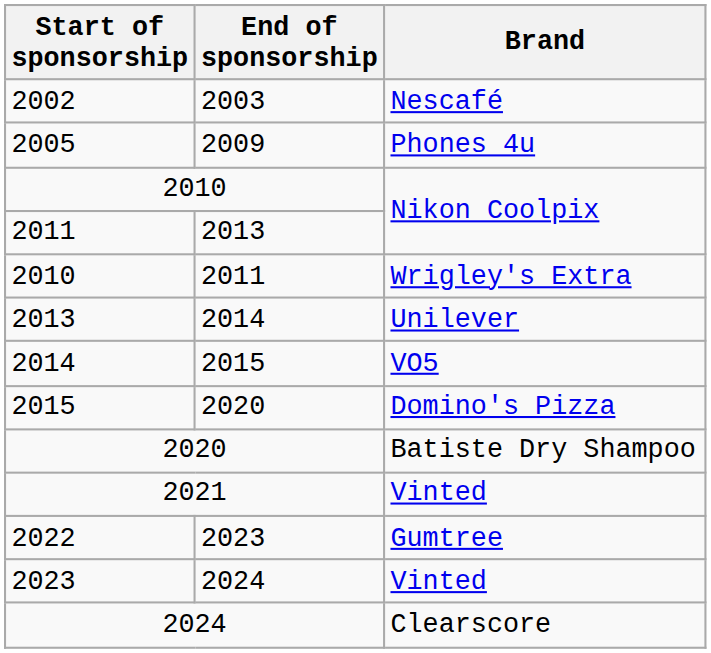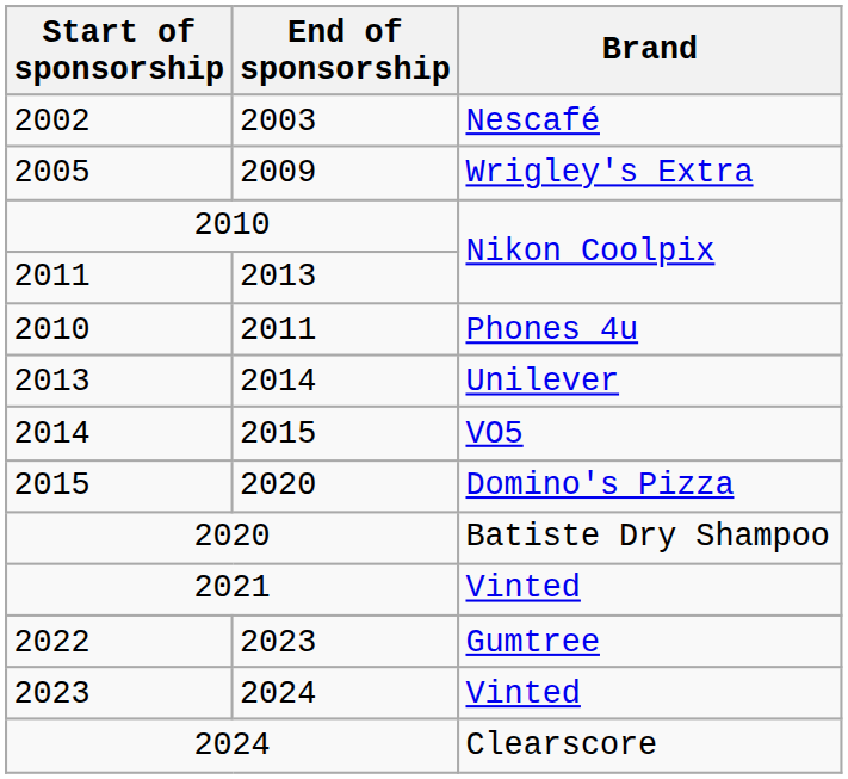2005 | Brand: Phones 4u -> Wrigley's Extra
2010 / 2011 | Brand: Wrigley's Extra -> Phones 4u
